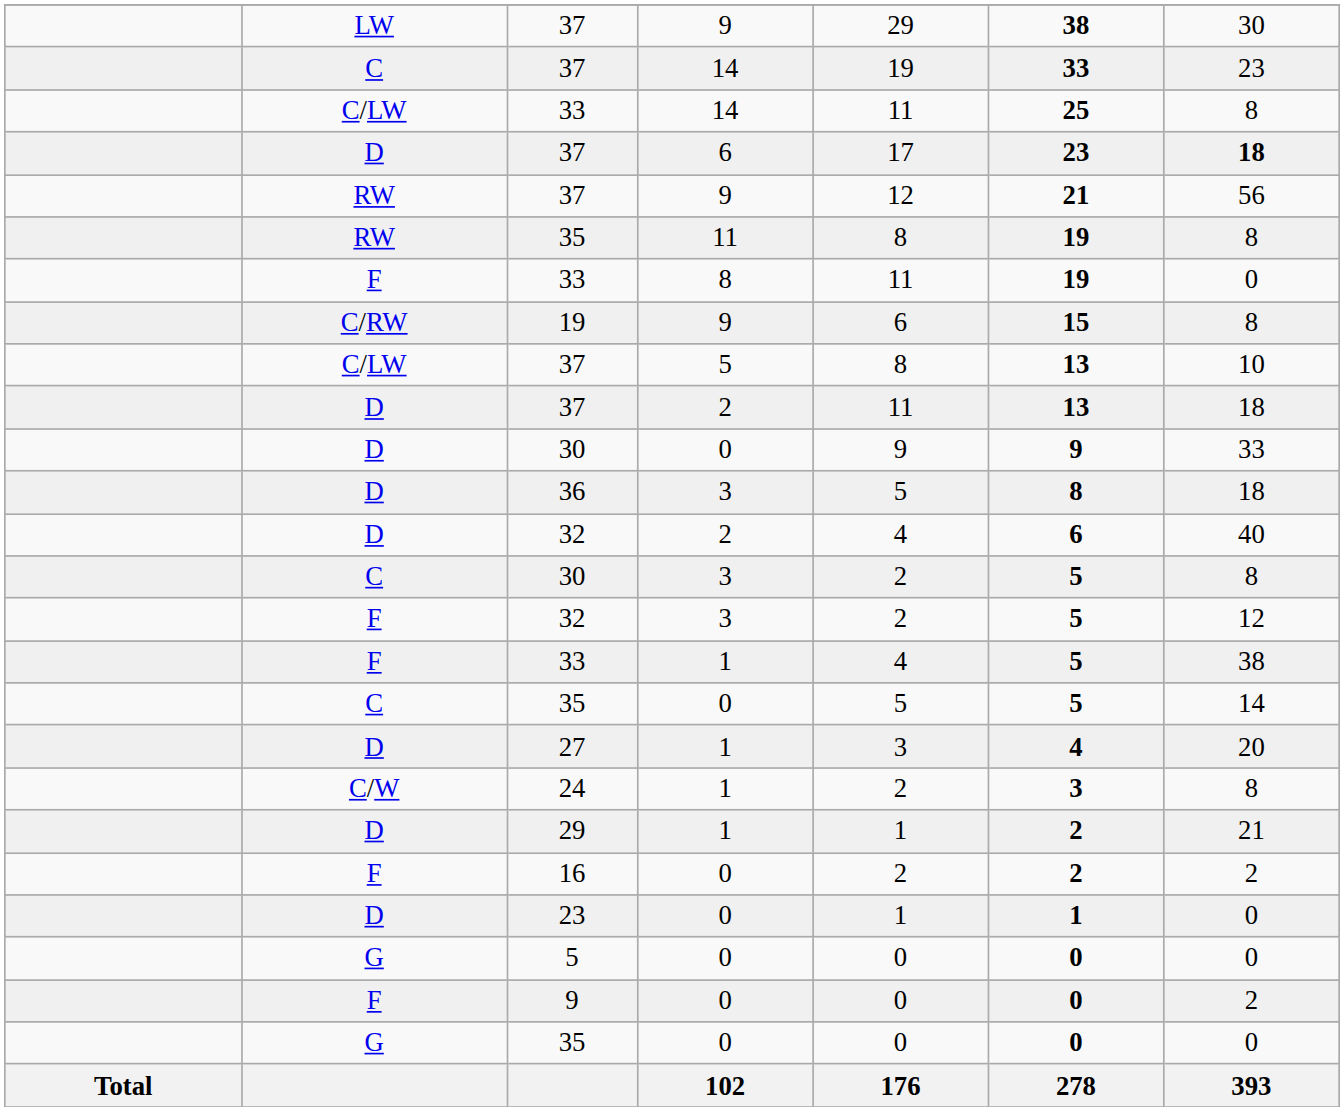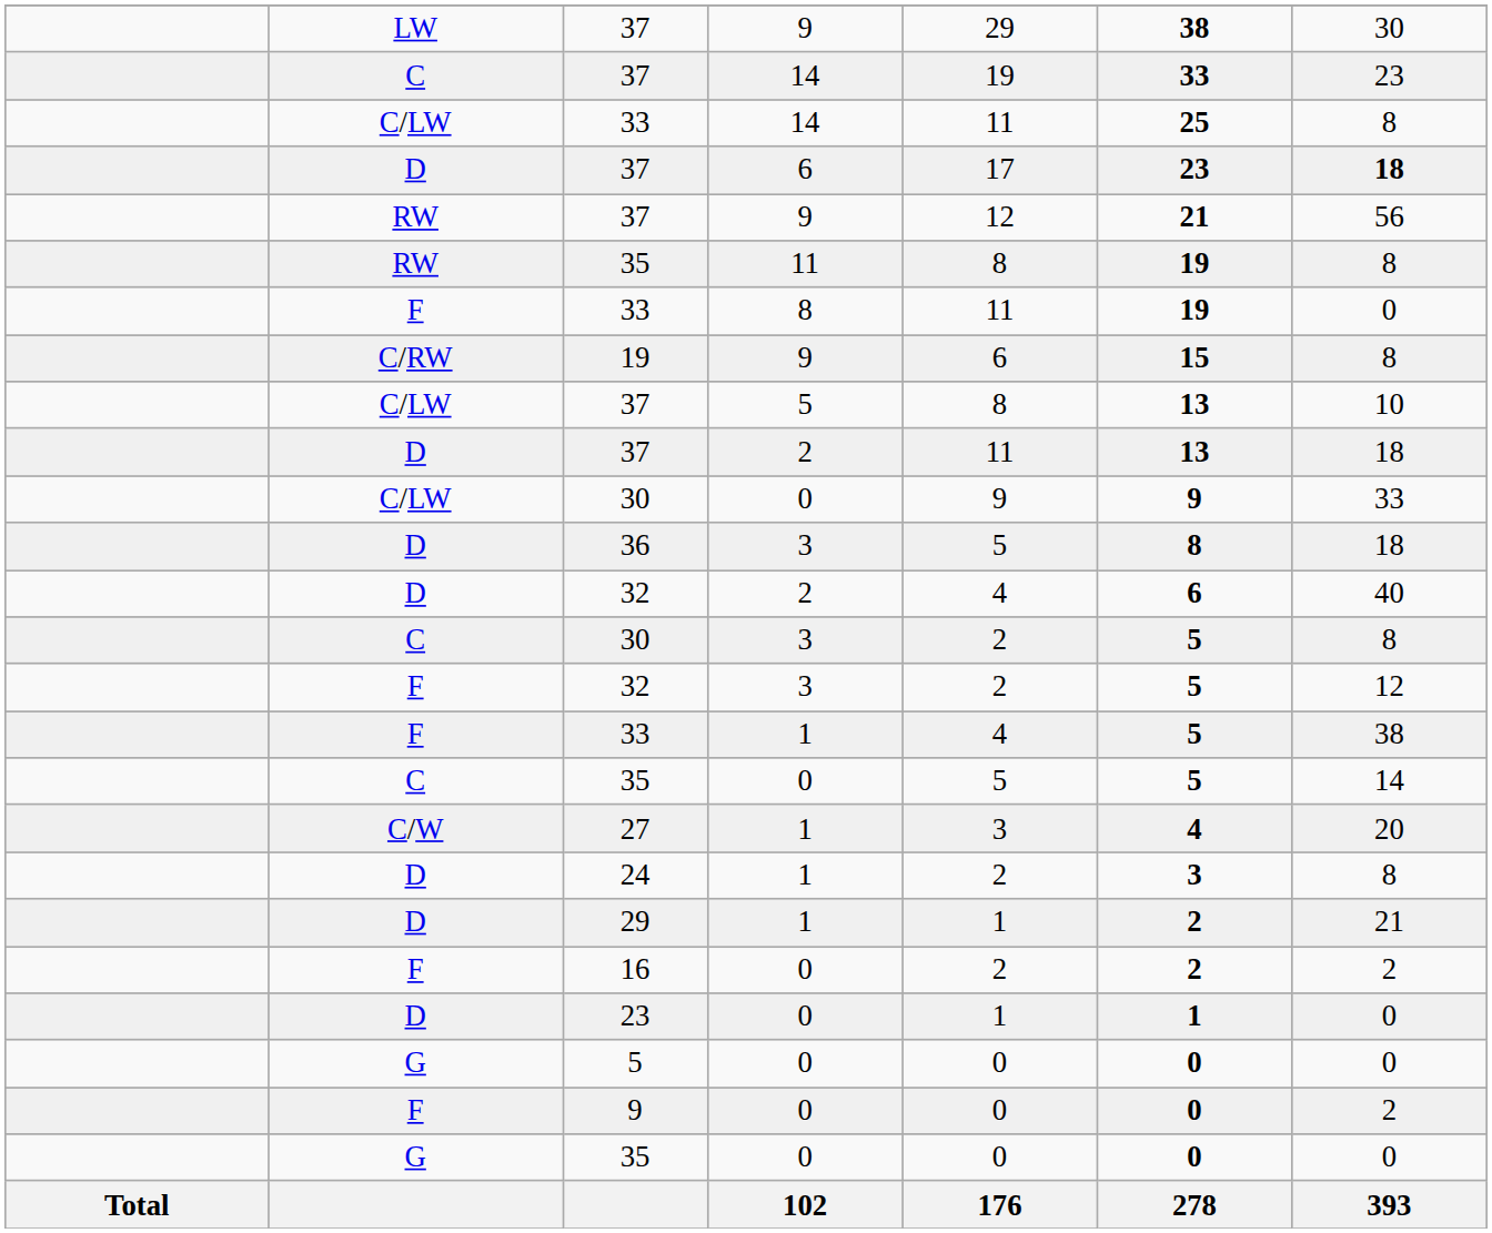30 / 0 | column 2: D -> C/LW
27 | column 2: D -> C/W
24 | column 2: C/W -> D
